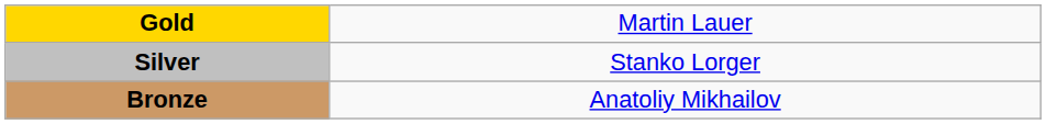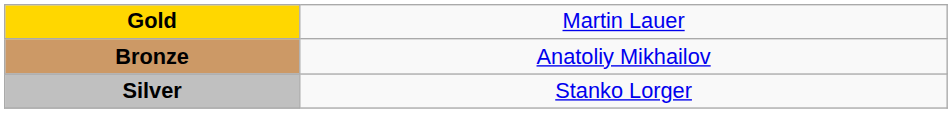rows swapped: Silver <-> Bronze
